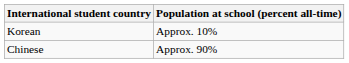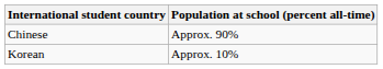rows swapped: Korean <-> Chinese
